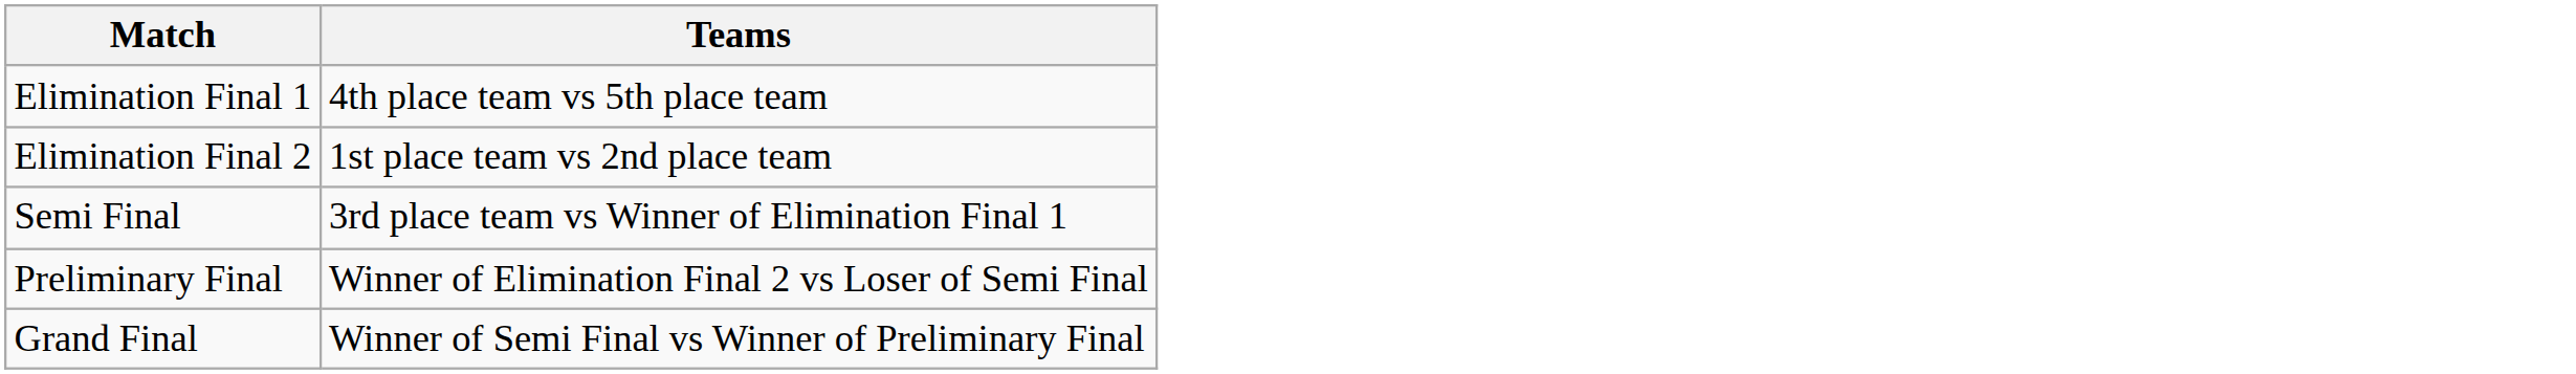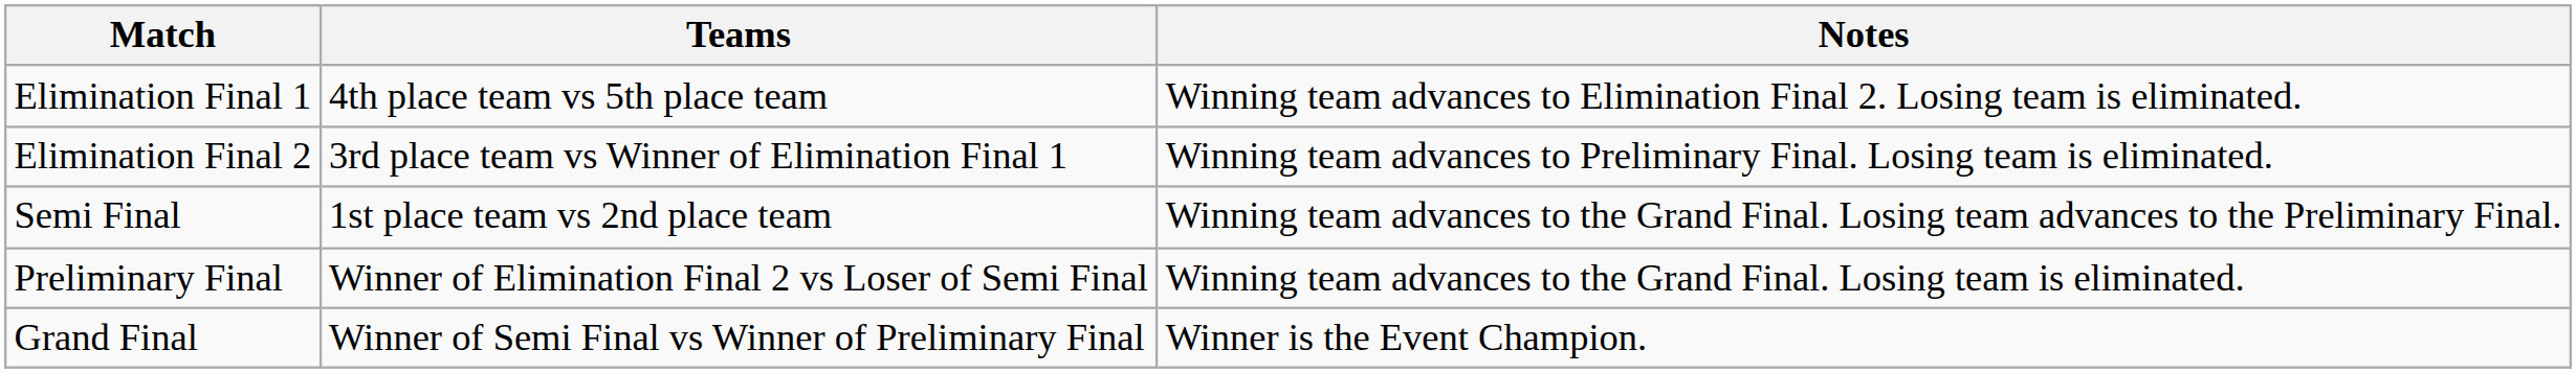+ column: Notes | Winning team advances to Elimination Final 2. Losing team is eliminated. | Winning team advances to Preliminary Final. Losing team is eliminated. | Winning team advances to the Grand Final. Losing team advances to the Preliminary Final. | Winning team advances to the Grand Final. Losing team is eliminated. | Winner is the Event Champion.
Elimination Final 2 | Teams: 1st place team vs 2nd place team -> 3rd place team vs Winner of Elimination Final 1
Semi Final | Teams: 3rd place team vs Winner of Elimination Final 1 -> 1st place team vs 2nd place team
